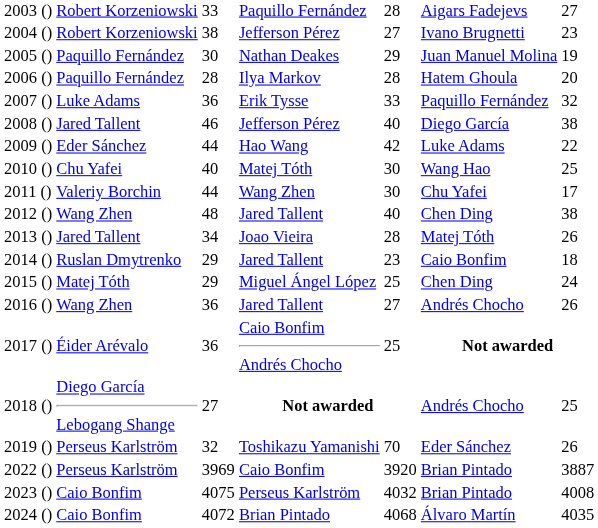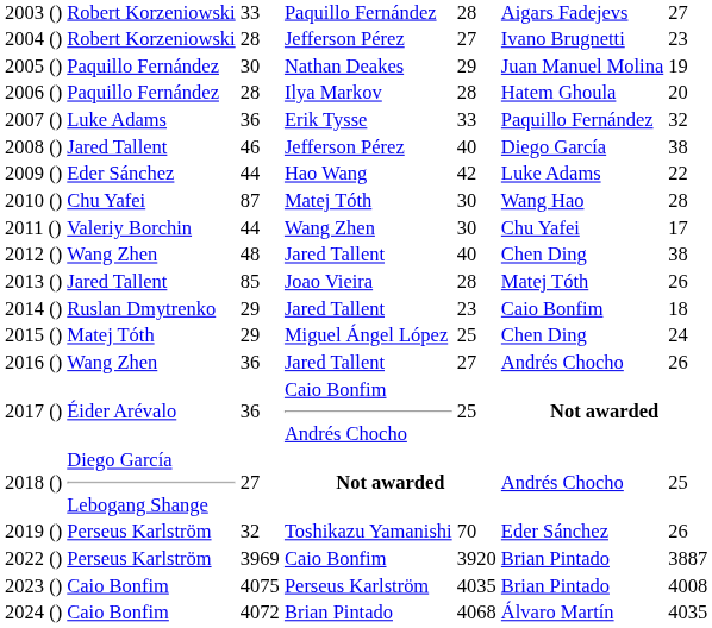2004 () | column 3: 38 -> 28
2010 () | column 3: 40 -> 87
2010 () | column 7: 25 -> 28
2013 () | column 3: 34 -> 85
2023 () | column 5: 4032 -> 4035
